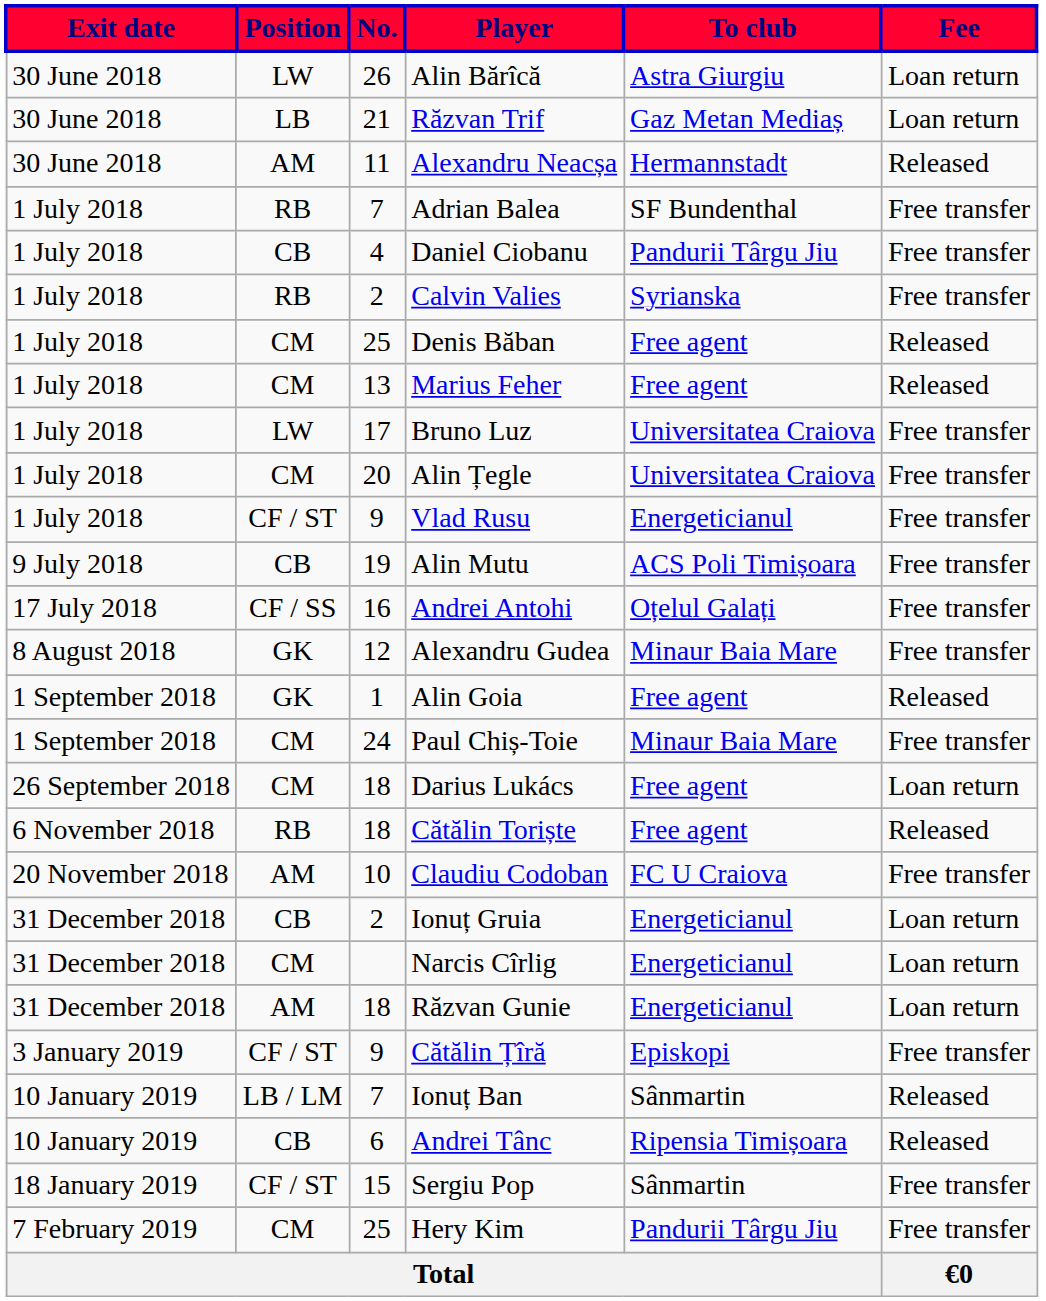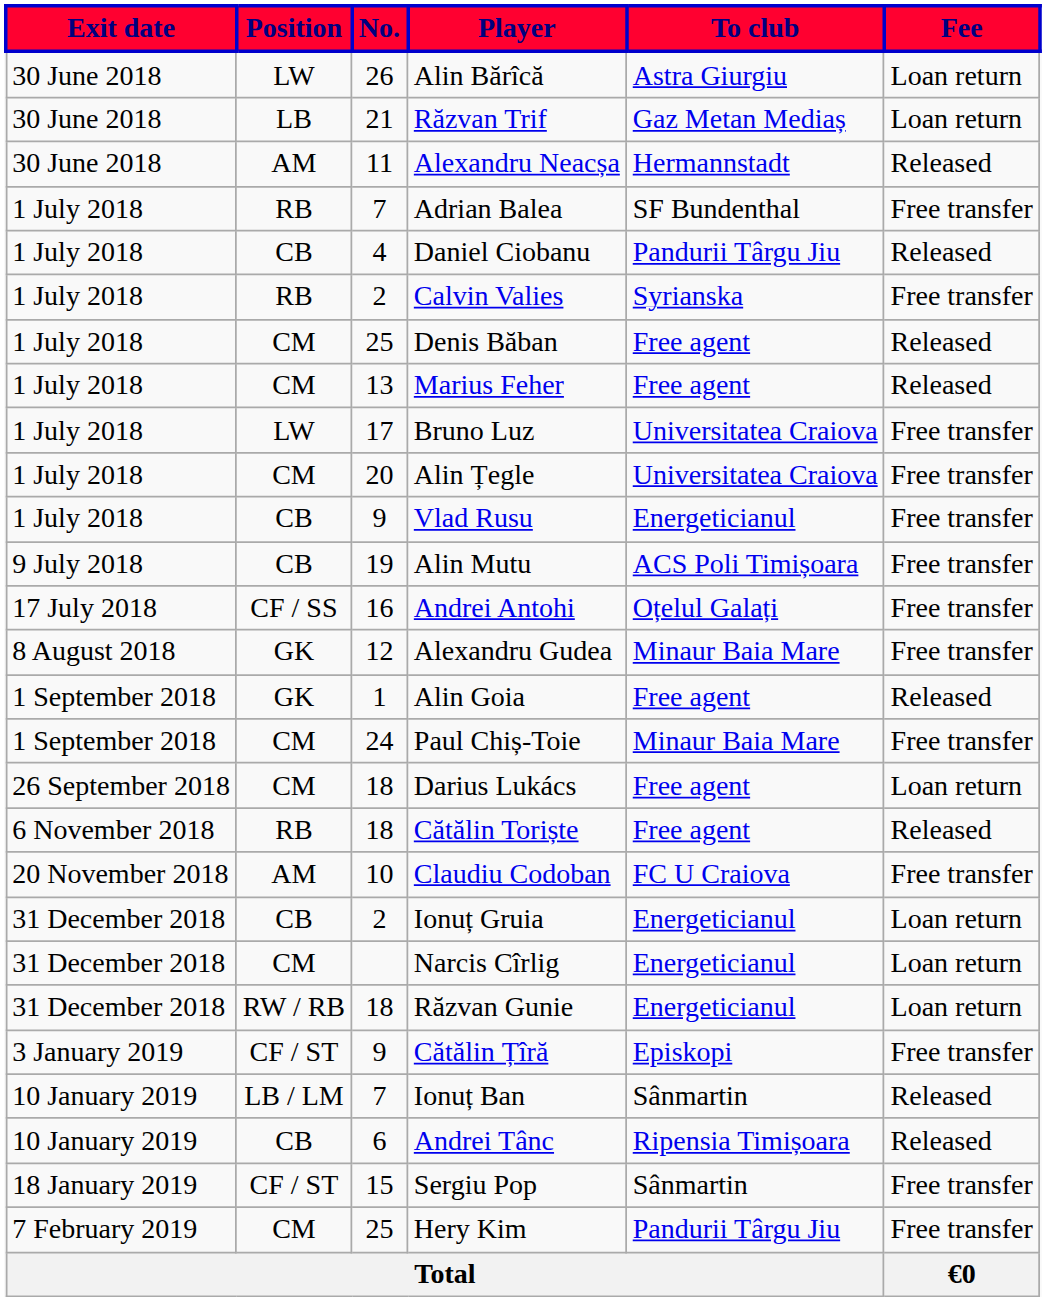Daniel Ciobanu | Fee: Free transfer -> Released
Vlad Rusu | Position: CF / ST -> CB
Răzvan Gunie | Position: AM -> RW / RB
